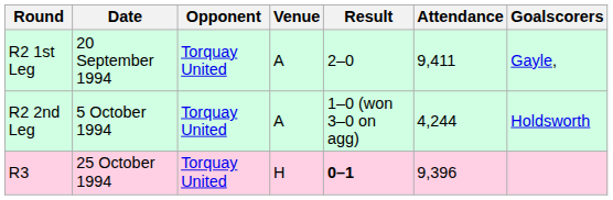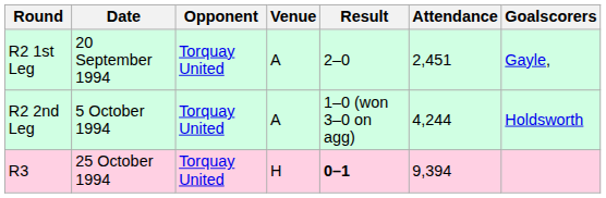R2 1st Leg | Attendance: 9,411 -> 2,451
R3 | Attendance: 9,396 -> 9,394
